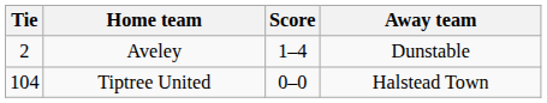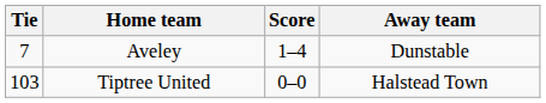Aveley | Tie: 2 -> 7
Tiptree United | Tie: 104 -> 103
